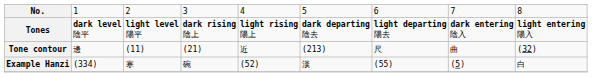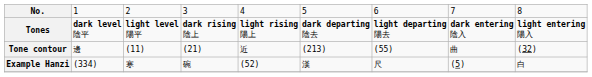Tone contour | column 7: 尺 -> (55)
Example Hanzi | column 7: (55) -> 尺
